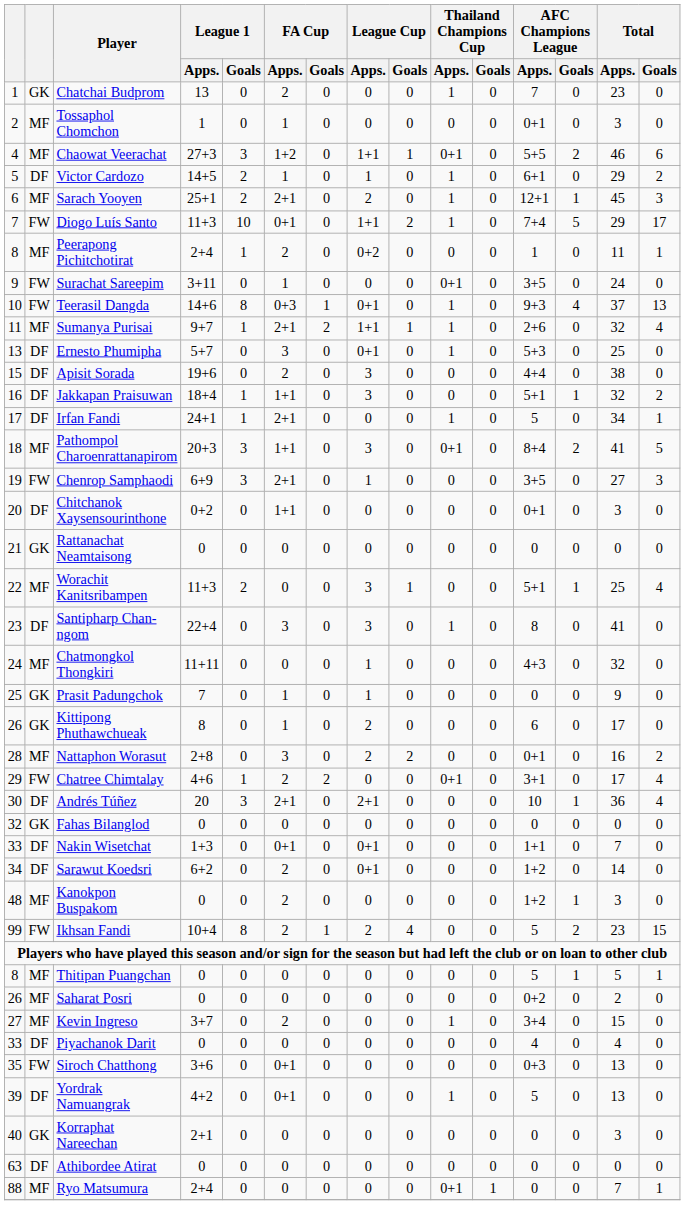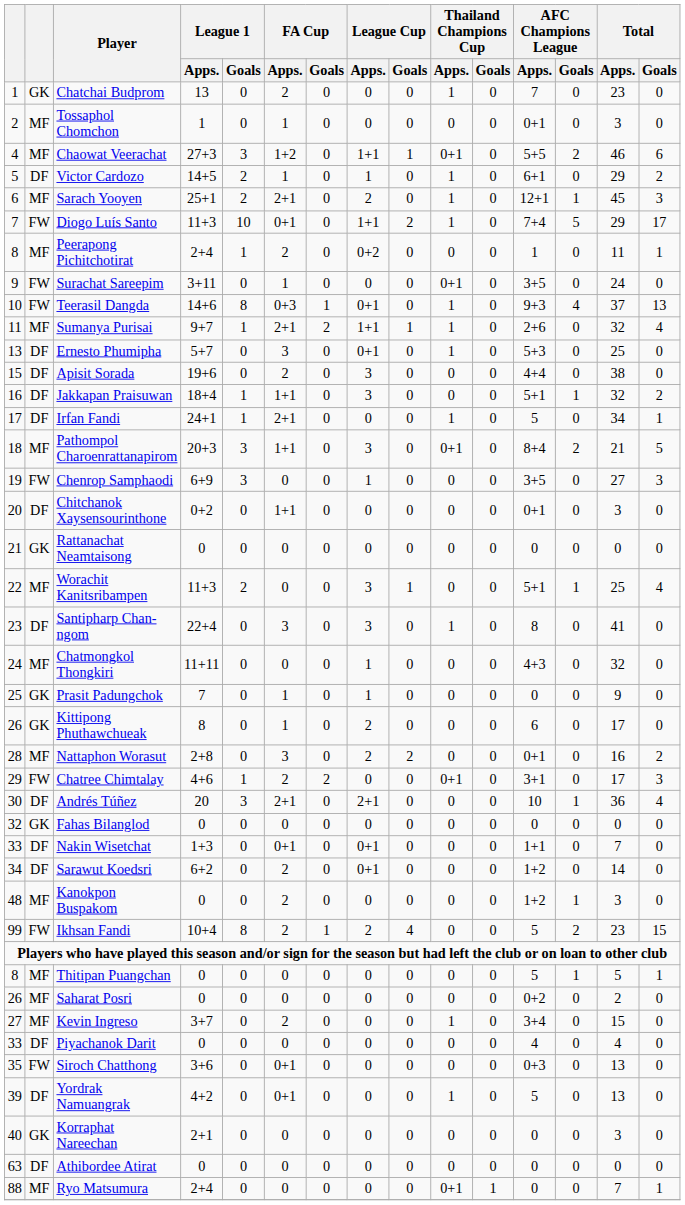Pathompol Charoenrattanapirom | Total / Apps.: 41 -> 21
Chenrop Samphaodi | FA Cup / Apps.: 2+1 -> 0
Chatree Chimtalay | Total / Goals: 4 -> 3
